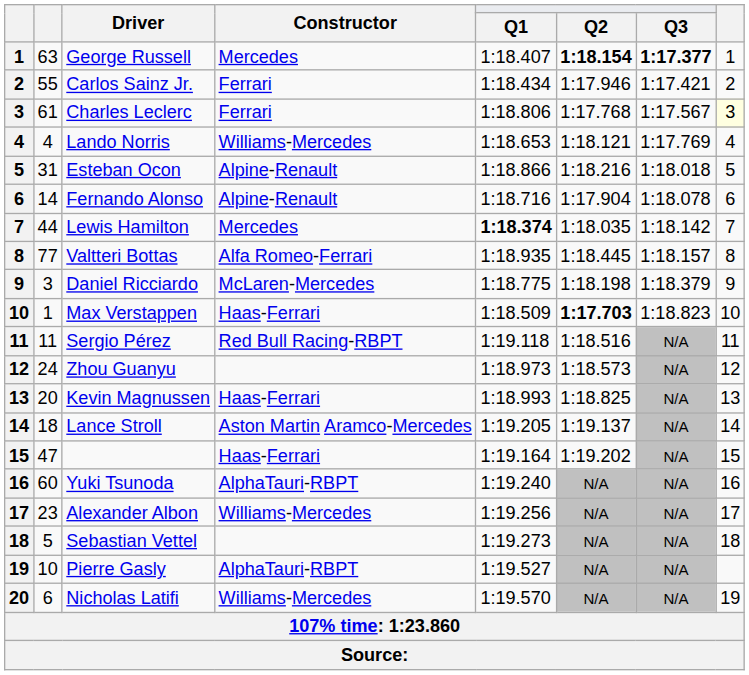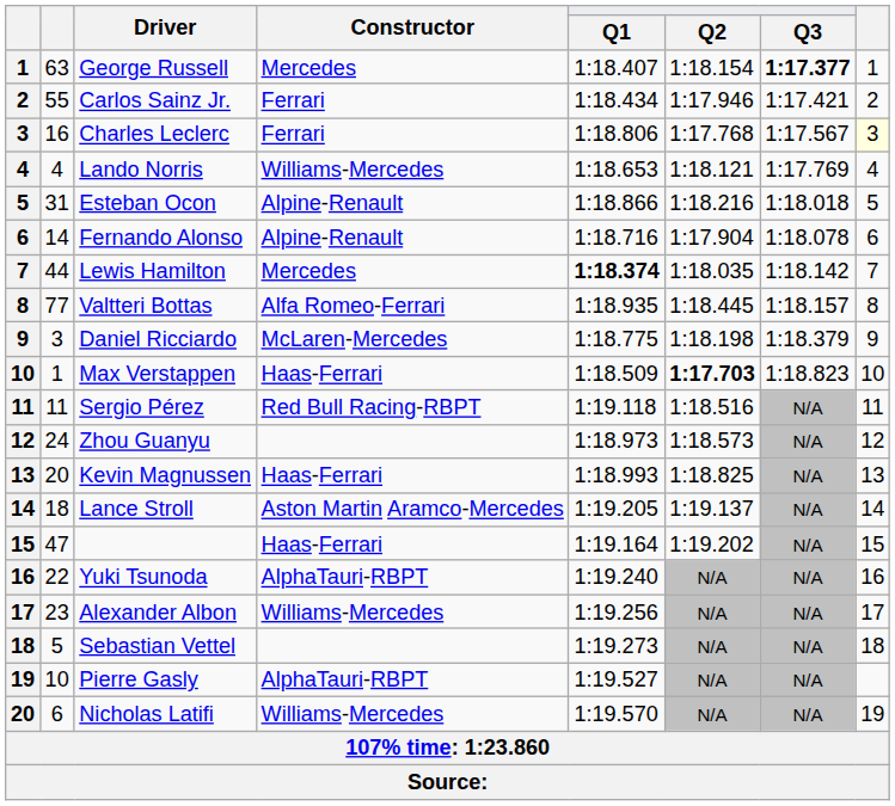George Russell | Q2: bold -> normal
Charles Leclerc | column 2: 61 -> 16
Yuki Tsunoda | column 2: 60 -> 22
